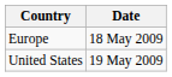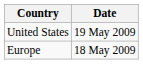rows swapped: Europe <-> United States
